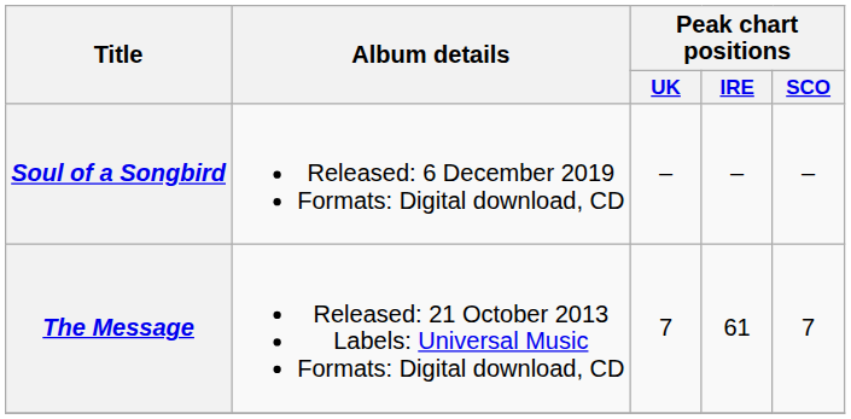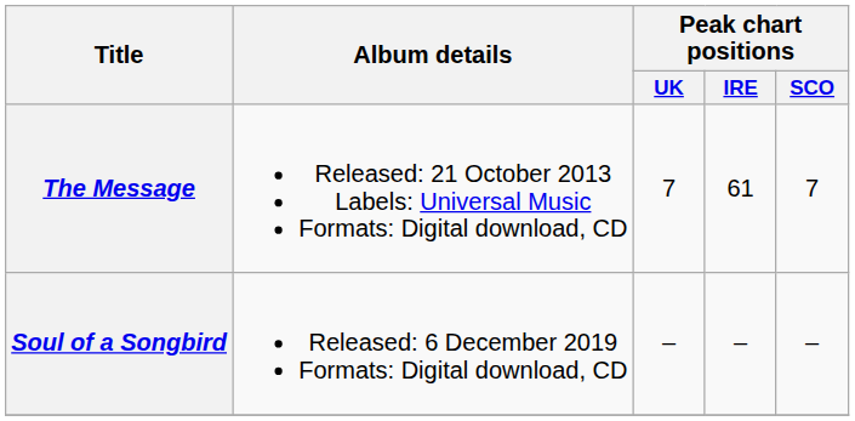rows swapped: The Message <-> Soul of a Songbird
